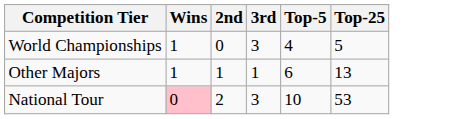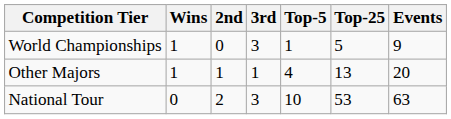+ column: Events | 9 | 20 | 63
World Championships | Top-5: 4 -> 1
Other Majors | Top-5: 6 -> 4
National Tour | Wins: pink background -> no background
